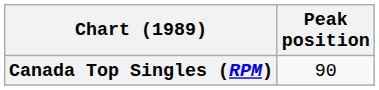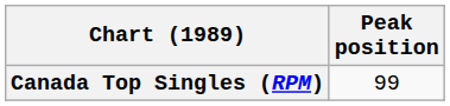Canada Top Singles (RPM) | Peak position: 90 -> 99
